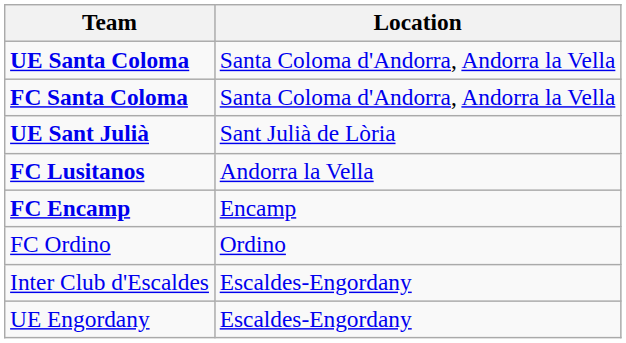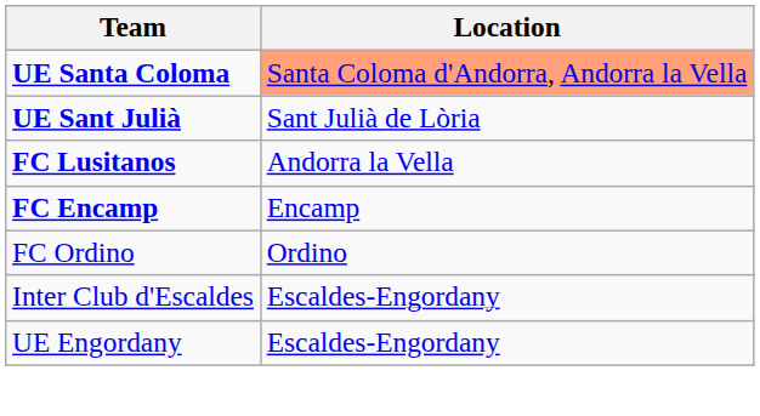UE Santa Coloma | Location: no background -> lightsalmon background
- row: FC Santa Coloma | Santa Coloma d'Andorra, Andorra la Vella
